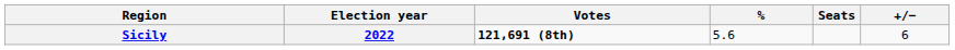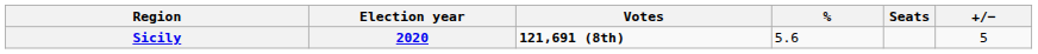Sicily | Election year: 2022 -> 2020
Sicily | +/−: 6 -> 5
